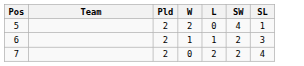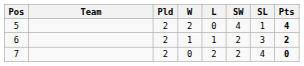+ column: Pts | 4 | 2 | 0
